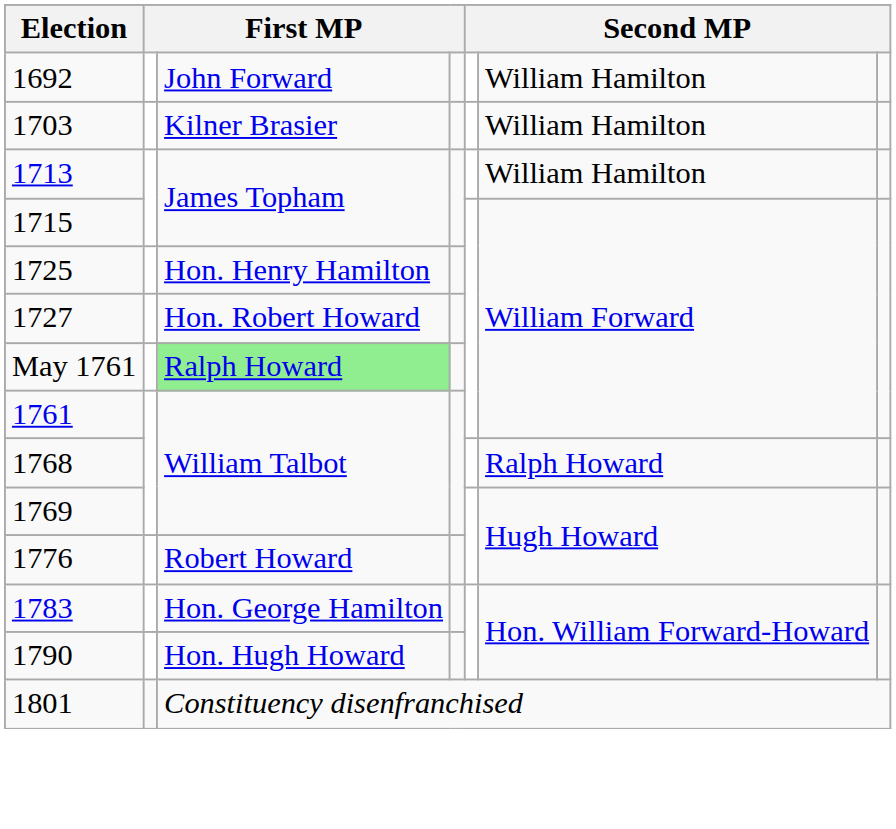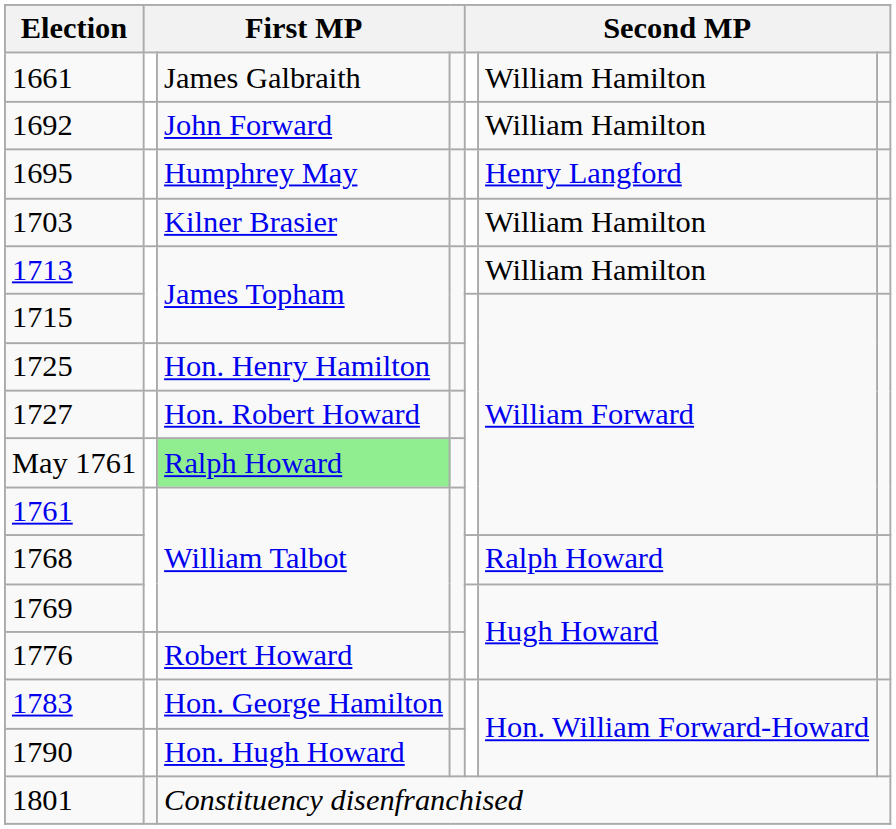+ row: 1661 | James Galbraith | William Hamilton
+ row: 1695 | Humphrey May | Henry Langford
